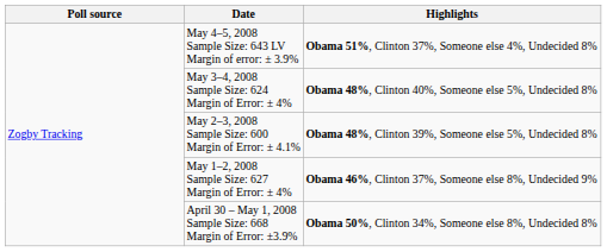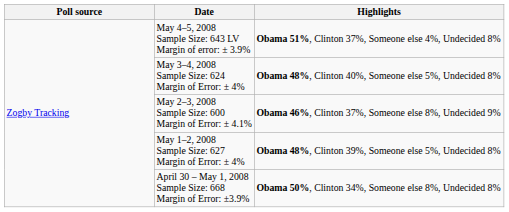May 2–3, 2008 Sample Size: 600 Margin of Error: ± 4.1% | Highlights: Obama 48%, Clinton 39%, Someone else 5%, Undecided 8% -> Obama 46%, Clinton 37%, Someone else 8%, Undecided 9%
May 1–2, 2008 Sample Size: 627 Margin of Error: ± 4% | Highlights: Obama 46%, Clinton 37%, Someone else 8%, Undecided 9% -> Obama 48%, Clinton 39%, Someone else 5%, Undecided 8%
